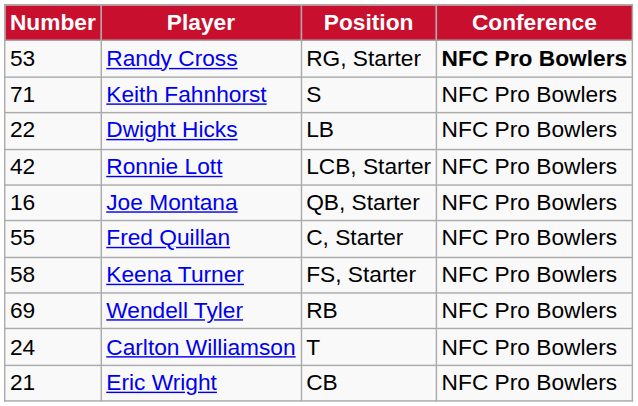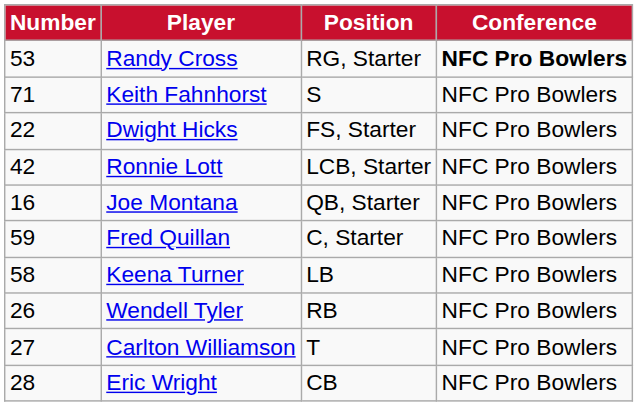Dwight Hicks | Position: LB -> FS, Starter
Fred Quillan | Number: 55 -> 59
Keena Turner | Position: FS, Starter -> LB
Wendell Tyler | Number: 69 -> 26
Carlton Williamson | Number: 24 -> 27
Eric Wright | Number: 21 -> 28
